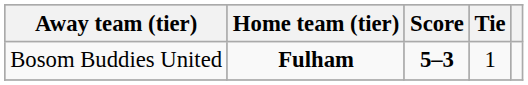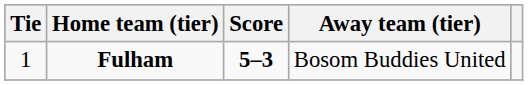columns swapped: Tie <-> Away team (tier)
